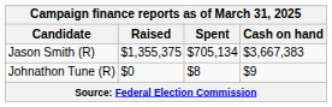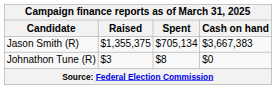Johnathon Tune (R) | Raised: $0 -> $3
Johnathon Tune (R) | Cash on hand: $9 -> $0
